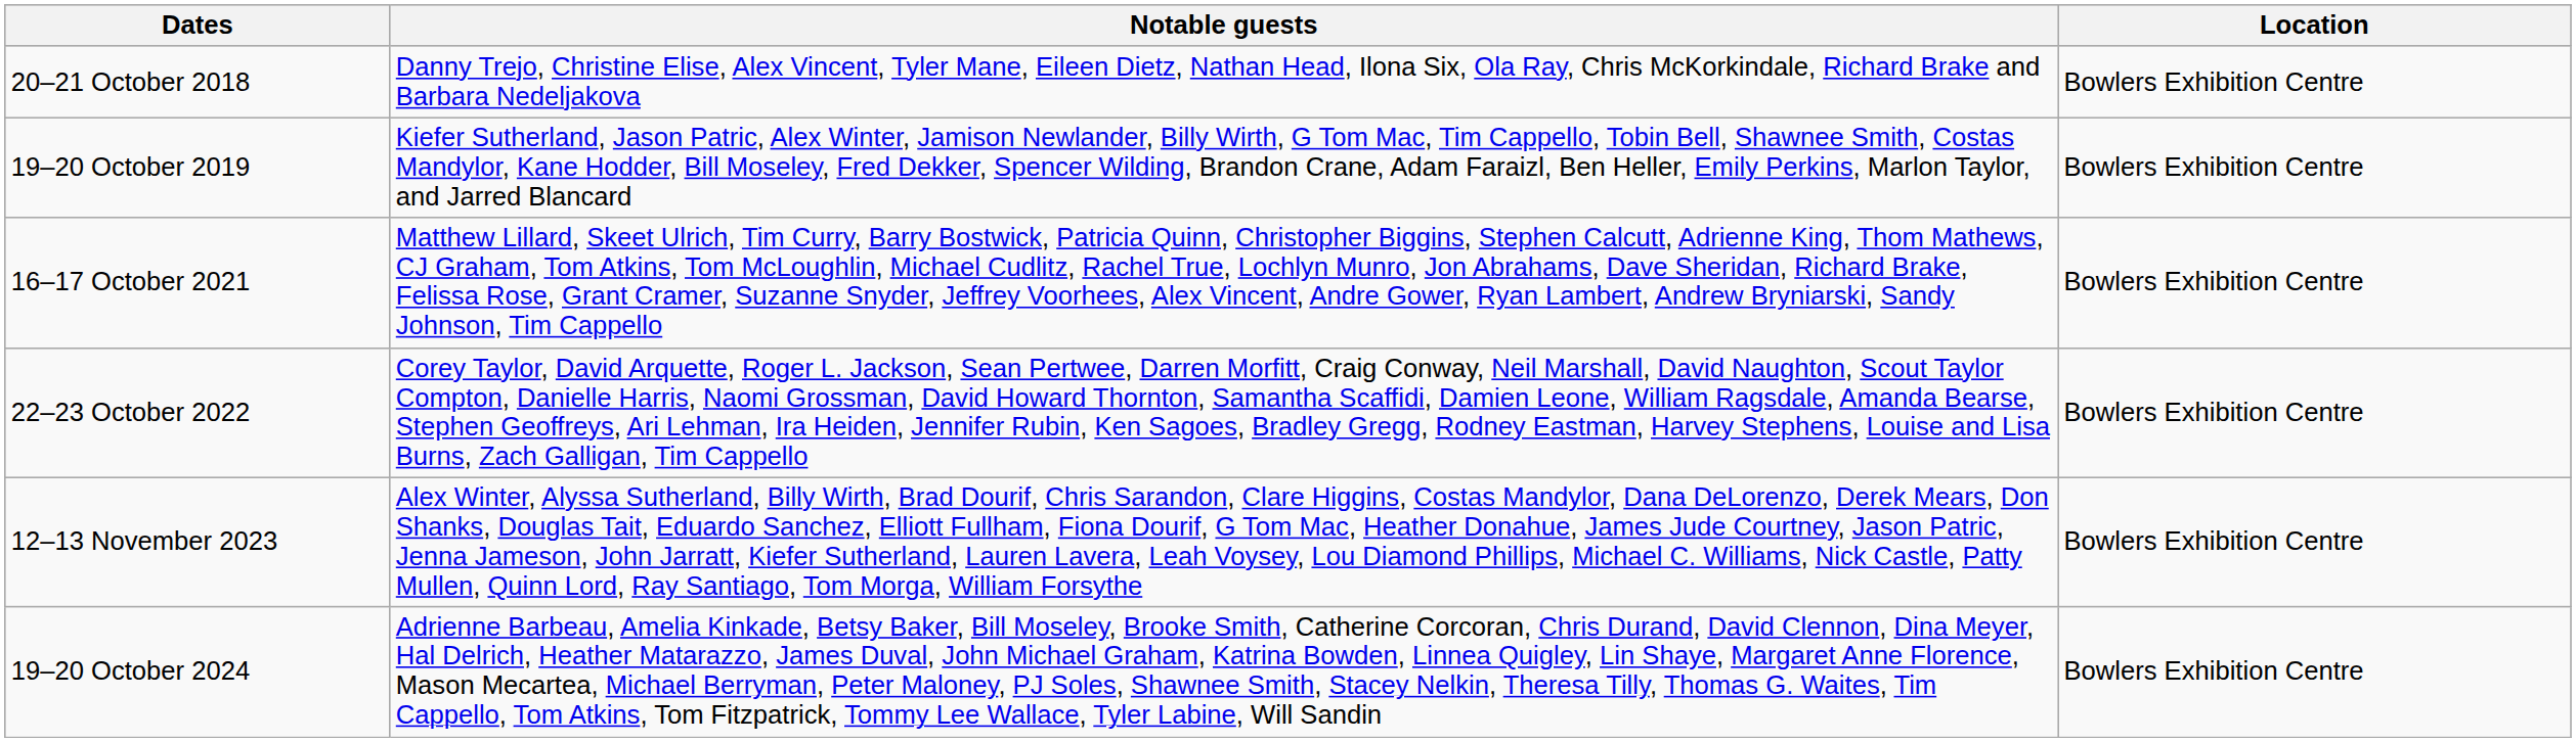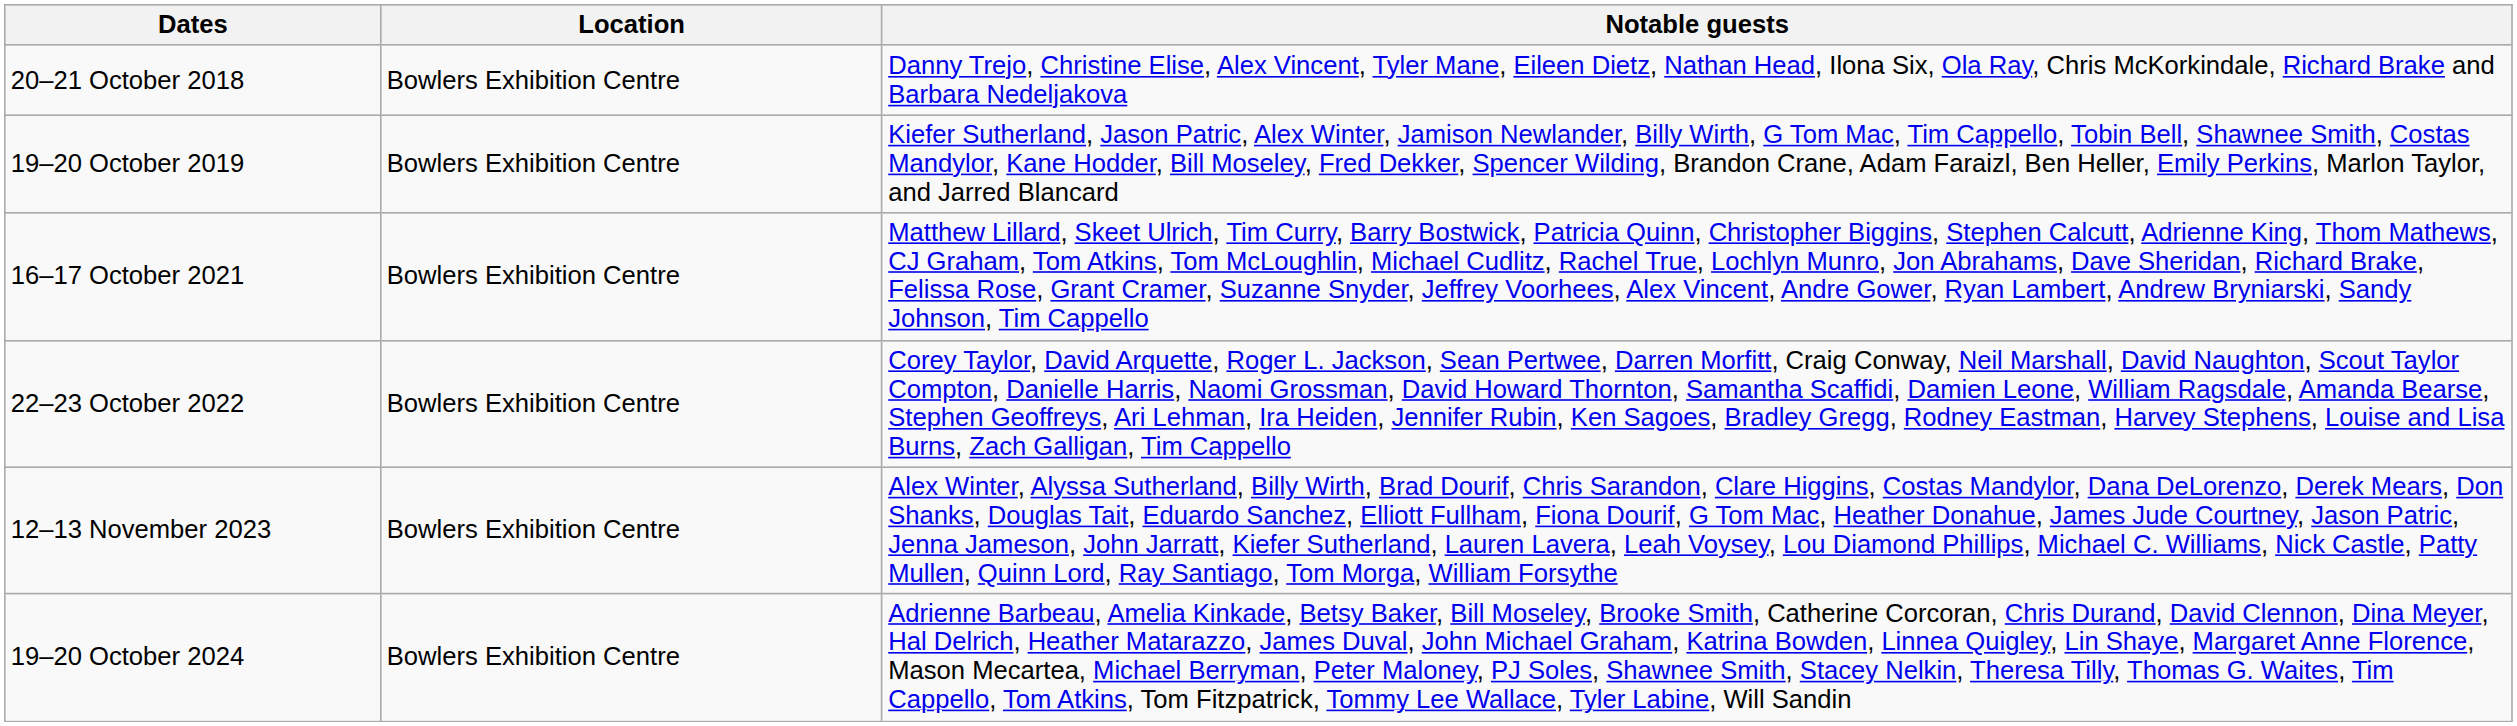columns swapped: Location <-> Notable guests
